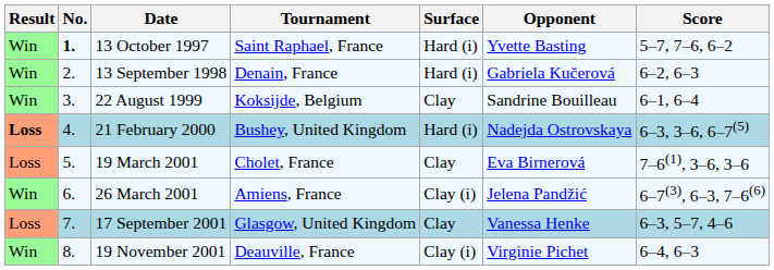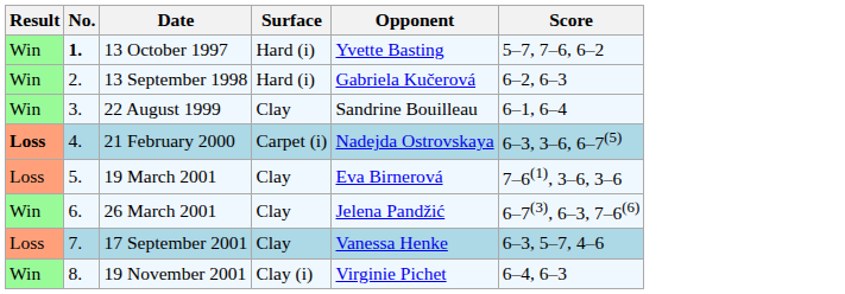- column: Tournament | Saint Raphael, France | Denain, France | Koksijde, Belgium | Bushey, United Kingdom | Cholet, France | Amiens, France | Glasgow, United Kingdom | Deauville, France
21 February 2000 | Surface: Hard (i) -> Carpet (i)
26 March 2001 | Surface: Clay (i) -> Clay
